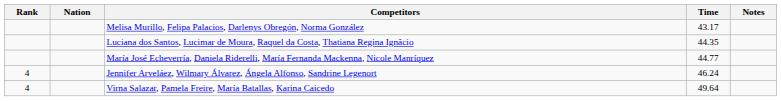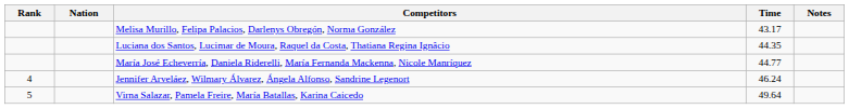Virna Salazar, Pamela Freire, María Batallas, Karina Caicedo | Rank: 4 -> 5
